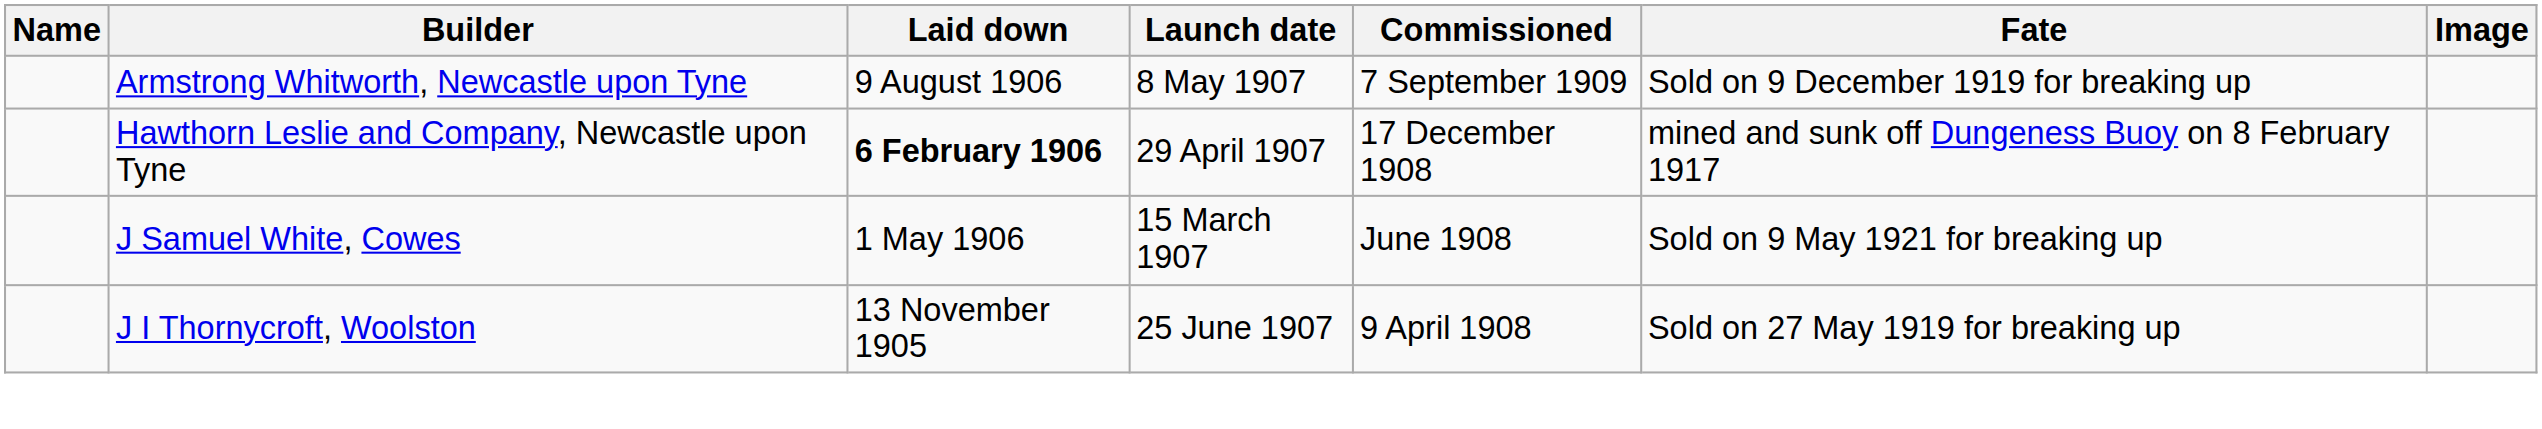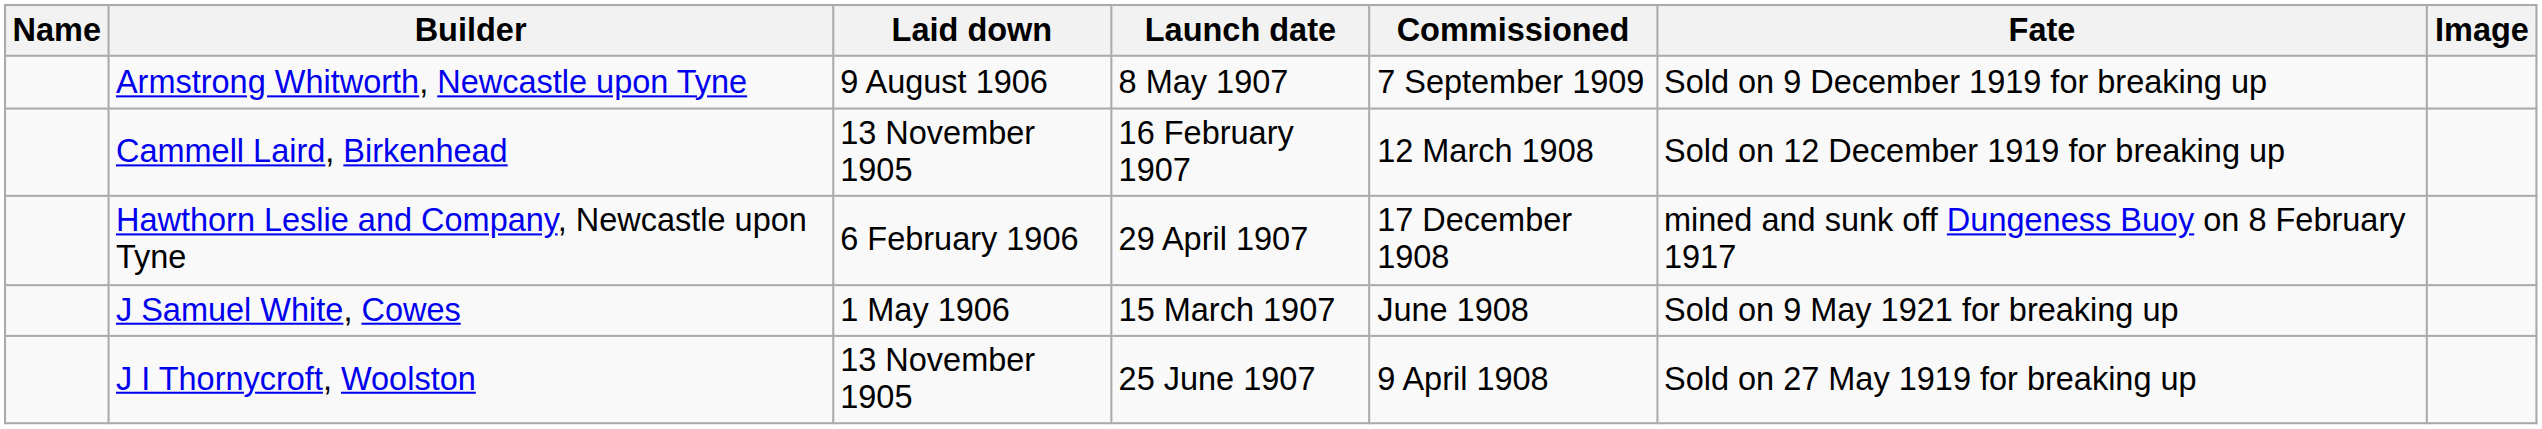+ row: Cammell Laird, Birkenhead | 13 November 1905 | 16 February 1907 | 12 March 1908 | Sold on 12 December 1919 for breaking up
Hawthorn Leslie and Company, Newcastle upon Tyne | Laid down: bold -> normal
